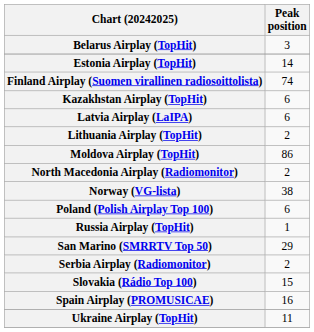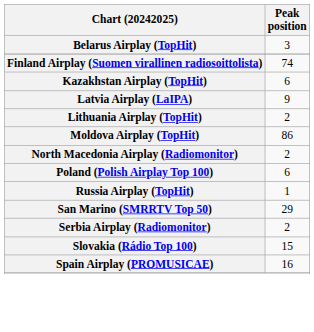- row: Estonia Airplay (TopHit) | 14
Latvia Airplay (LaIPA) | Peak position: 6 -> 9
- row: Norway (VG-lista) | 38
- row: Ukraine Airplay (TopHit) | 11
